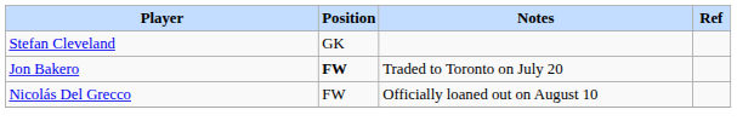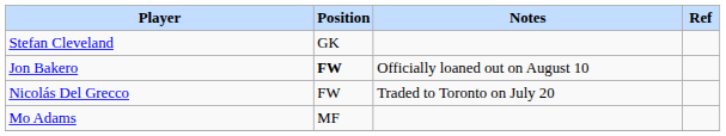Jon Bakero | Notes: Traded to Toronto on July 20 -> Officially loaned out on August 10
Nicolás Del Grecco | Notes: Officially loaned out on August 10 -> Traded to Toronto on July 20
+ row: Mo Adams | MF
